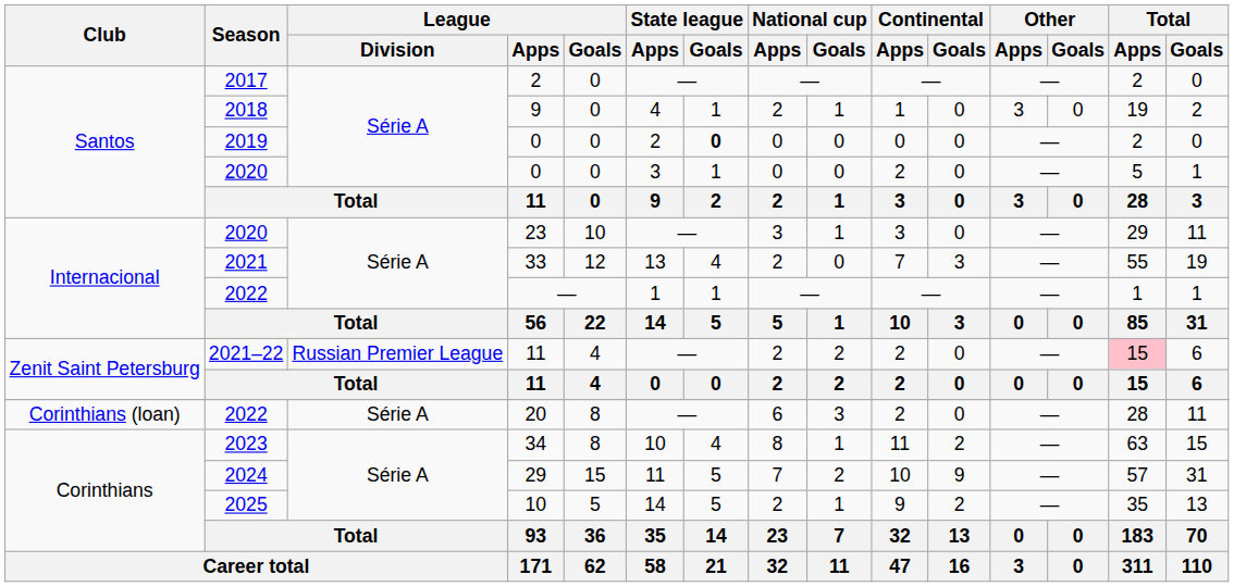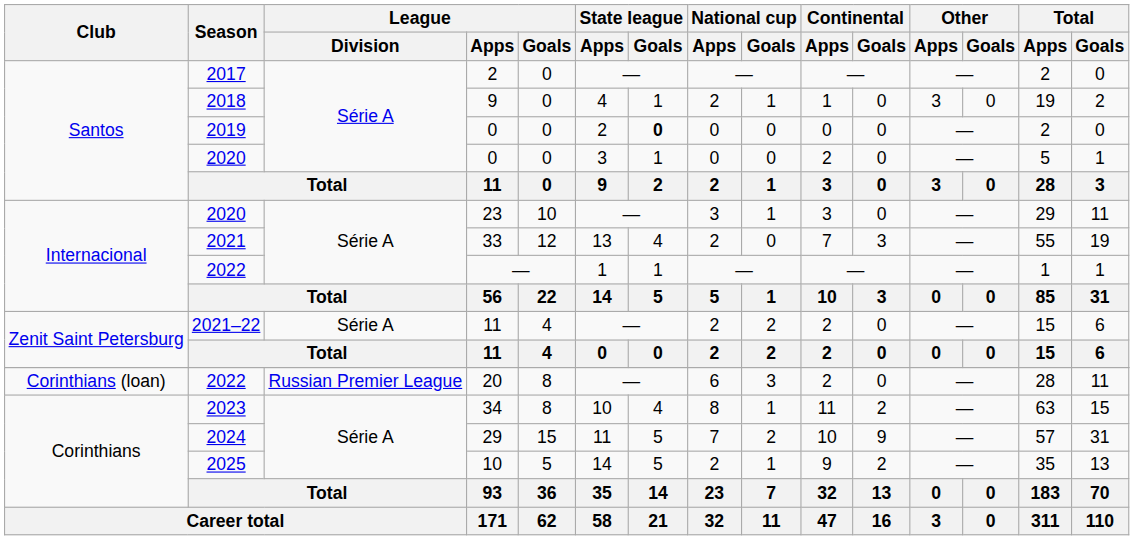2021–22 / 11 | League / Division: Russian Premier League -> Série A
2021–22 / 11 | Total / Apps: pink background -> no background
20 | League / Division: Série A -> Russian Premier League
